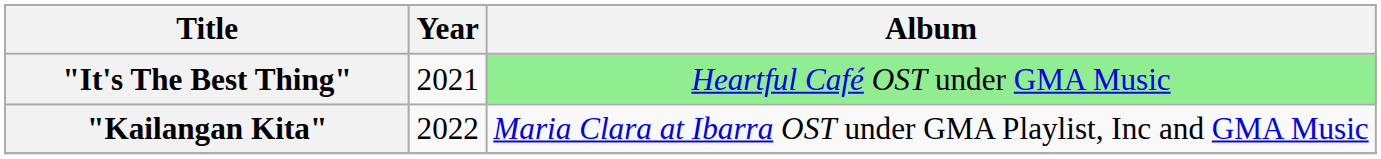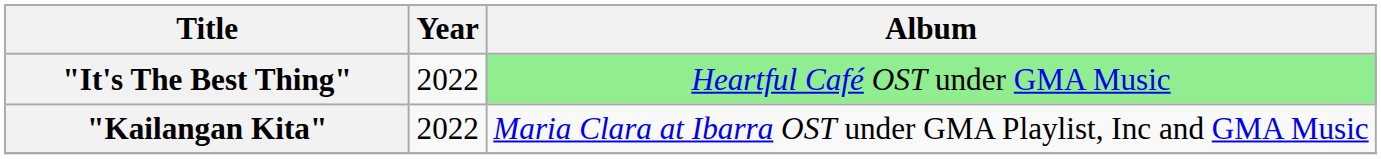"It's The Best Thing" | Year: 2021 -> 2022
